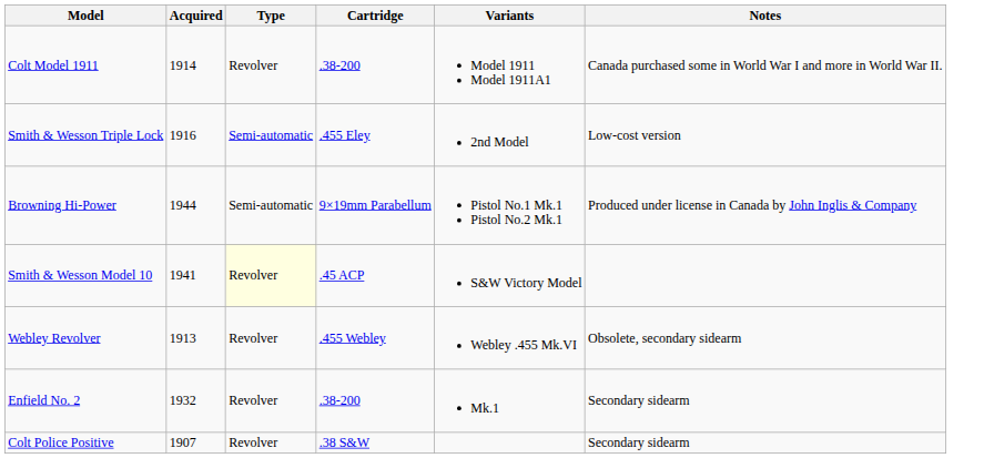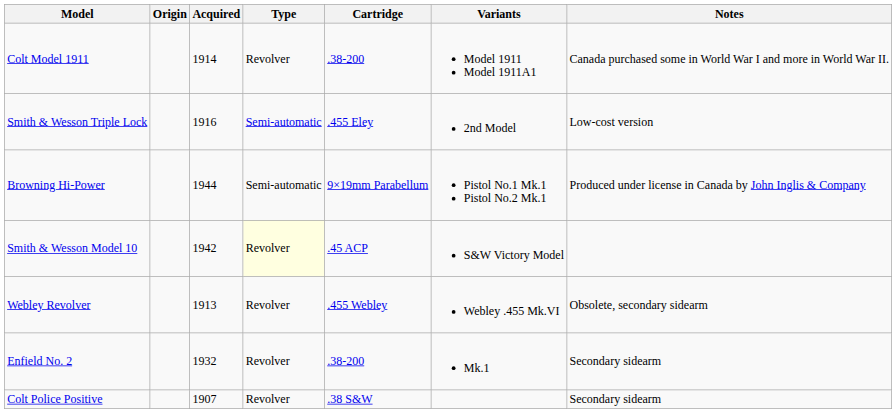+ column: Origin
Smith & Wesson Model 10 | Acquired: 1941 -> 1942
